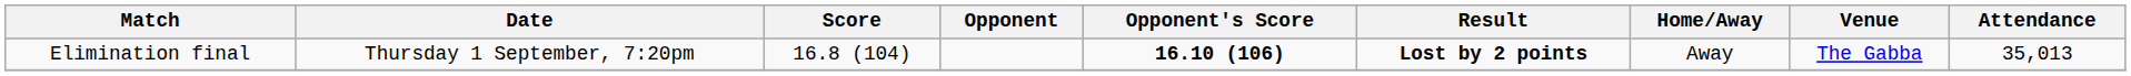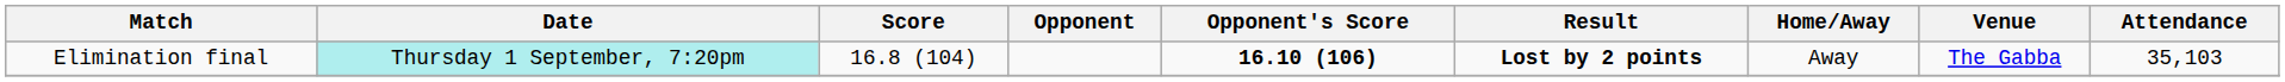Elimination final | Date: no background -> paleturquoise background
Elimination final | Attendance: 35,013 -> 35,103
